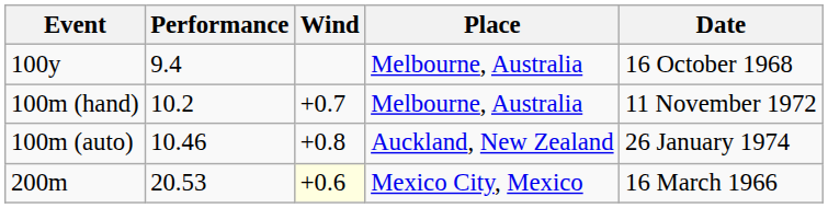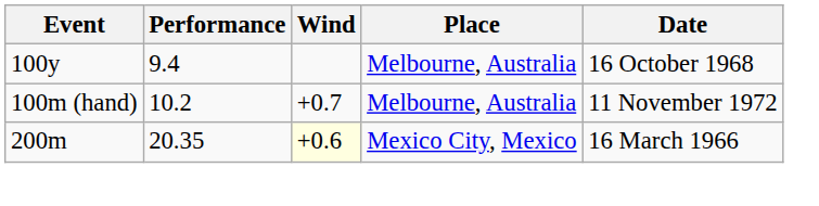- row: 100m (auto) | 10.46 | +0.8 | Auckland, New Zealand | 26 January 1974
200m | Performance: 20.53 -> 20.35
